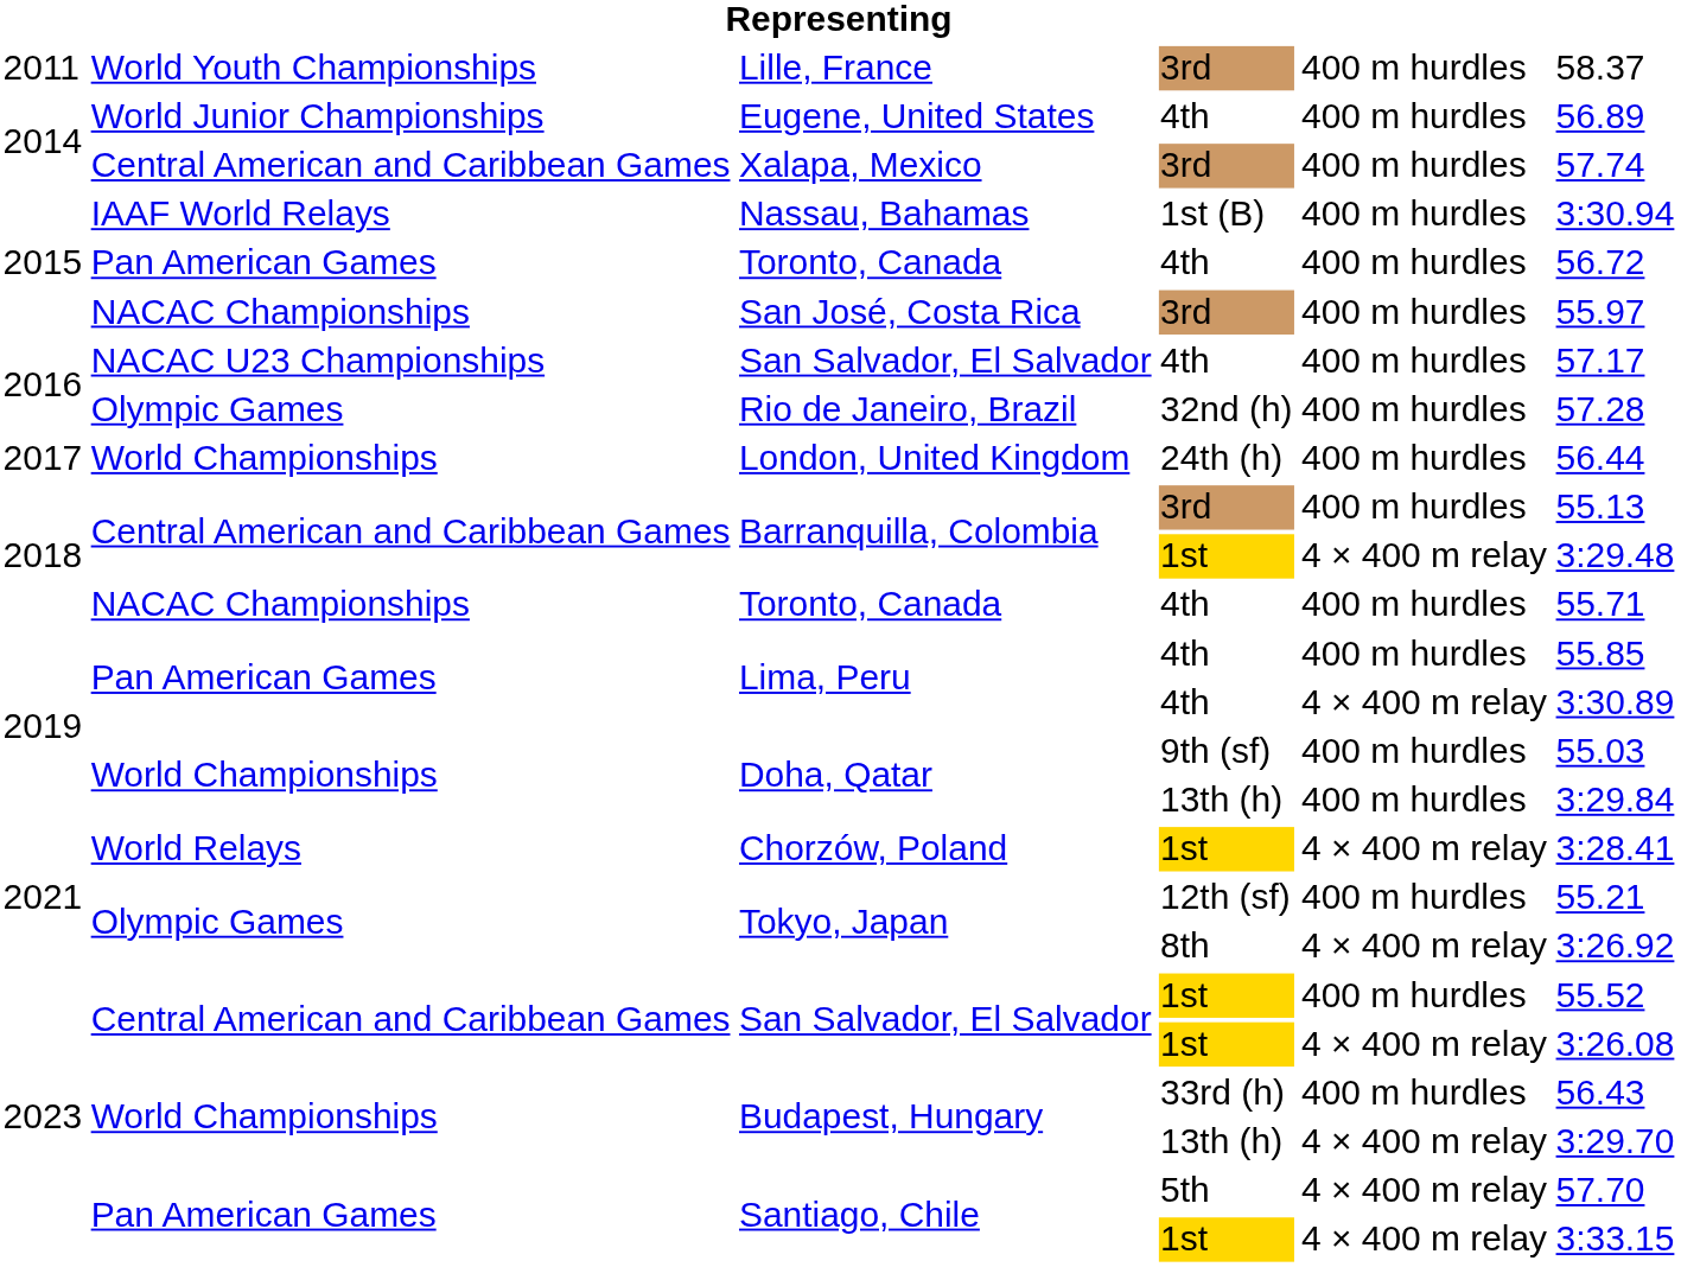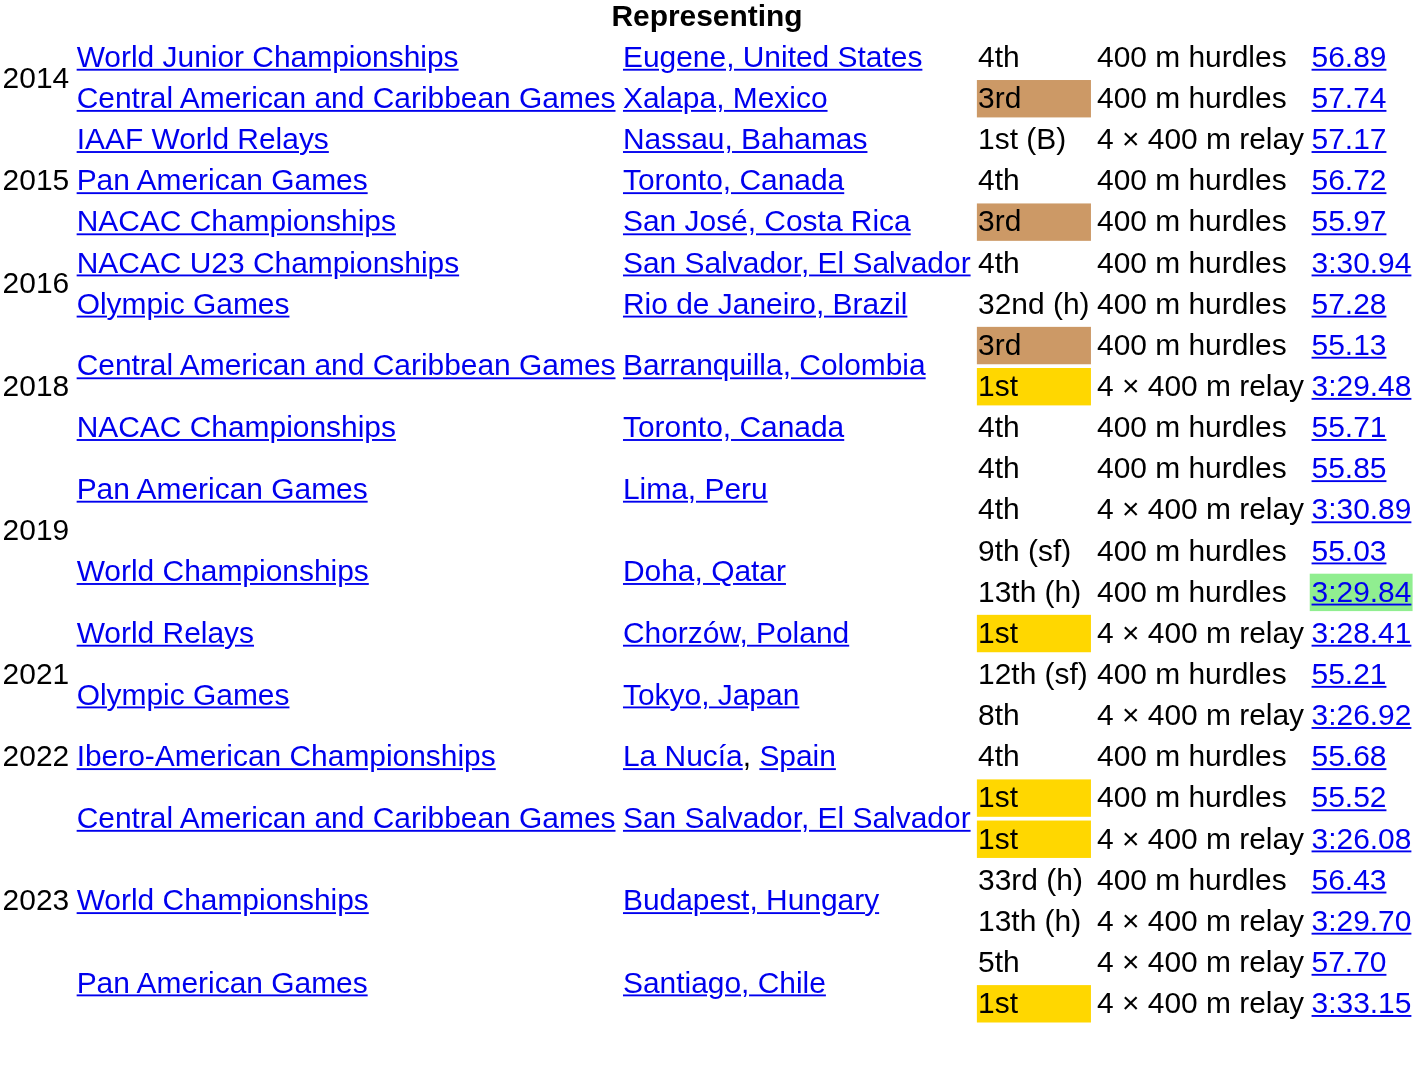- row: 2011 | World Youth Championships | Lille, France | 3rd | 400 m hurdles | 58.37
Nassau, Bahamas | column 5: 400 m hurdles -> 4 × 400 m relay
Nassau, Bahamas | column 6: 3:30.94 -> 57.17
San Salvador, El Salvador / 4th | column 6: 57.17 -> 3:30.94
- row: 2017 | World Championships | London, United Kingdom | 24th (h) | 400 m hurdles | 56.44
Doha, Qatar / 13th (h) | column 6: no background -> lightgreen background
+ row: 2022 | Ibero-American Championships | La Nucía, Spain | 4th | 400 m hurdles | 55.68
